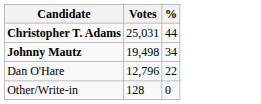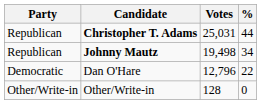+ column: Party | Republican | Republican | Democratic | Other/Write-in
